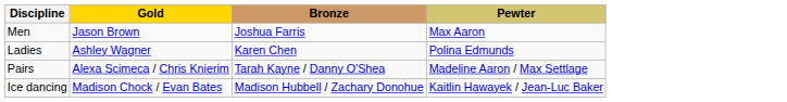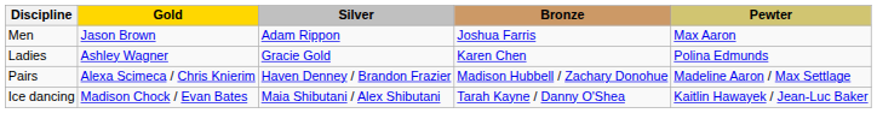+ column: Silver | Adam Rippon | Gracie Gold | Haven Denney / Brandon Frazier | Maia Shibutani / Alex Shibutani
Pairs | Bronze: Tarah Kayne / Danny O'Shea -> Madison Hubbell / Zachary Donohue
Ice dancing | Bronze: Madison Hubbell / Zachary Donohue -> Tarah Kayne / Danny O'Shea
